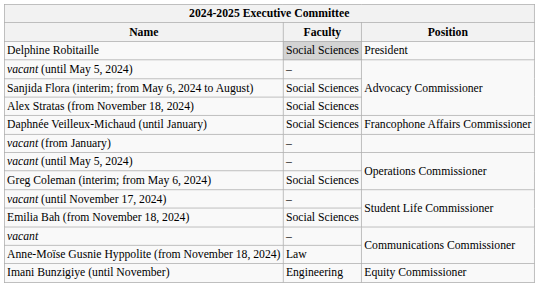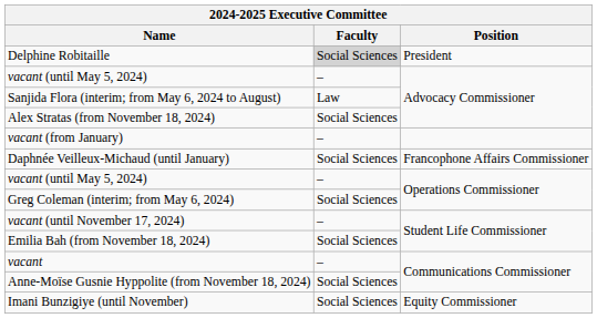Sanjida Flora (interim; from May 6, 2024 to August) | Faculty: Social Sciences -> Law
rows swapped: Daphnée Veilleux-Michaud (until January) <-> vacant (from January)
Anne-Moïse Gusnie Hyppolite (from November 18, 2024) | Faculty: Law -> Social Sciences
Imani Bunzigiye (until November) | Faculty: Engineering -> Social Sciences
